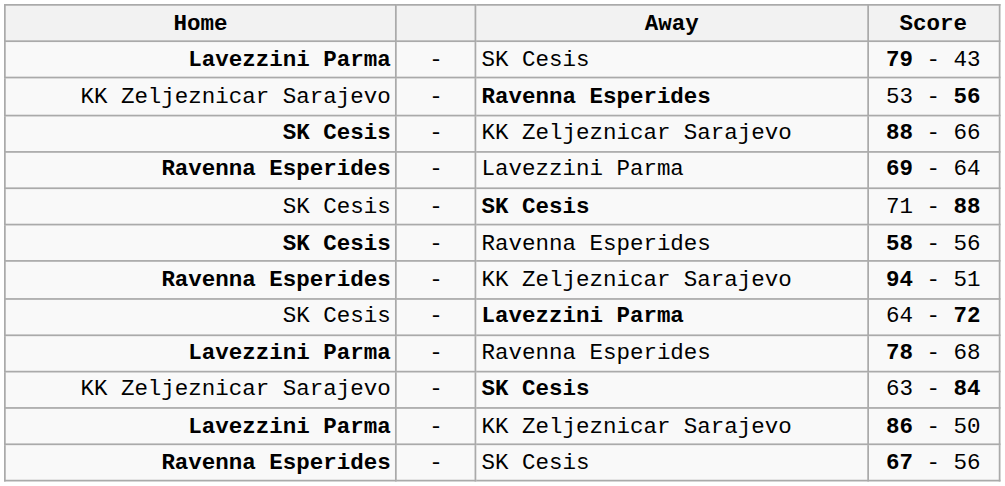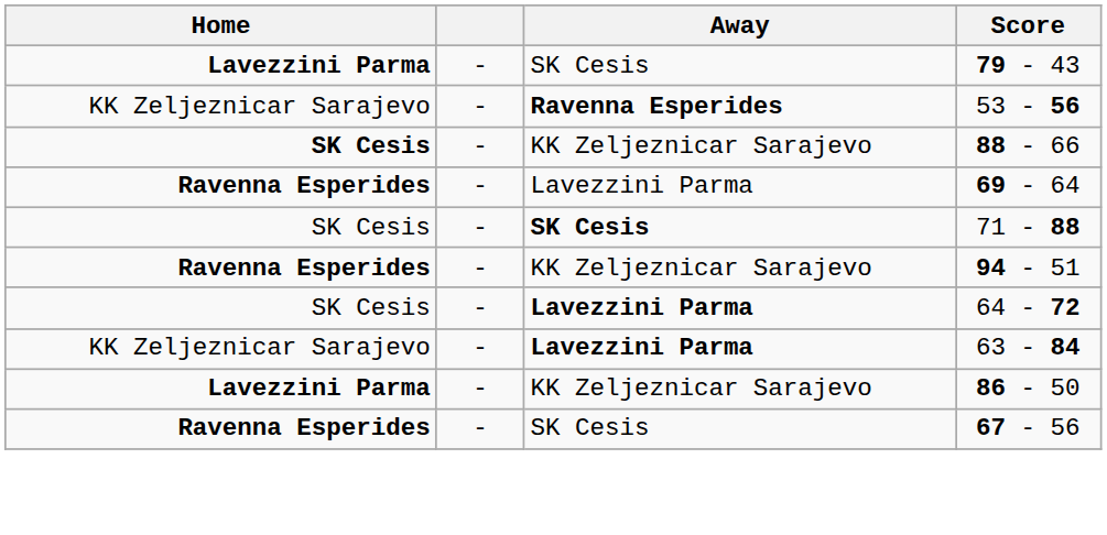- row: SK Cesis | - | Ravenna Esperides | 58 - 56
- row: Lavezzini Parma | - | Ravenna Esperides | 78 - 68
63 - 84 | Away: SK Cesis -> Lavezzini Parma
